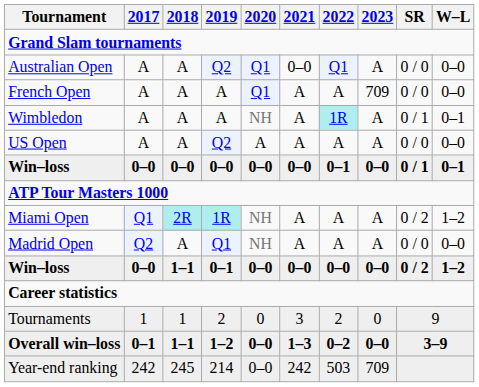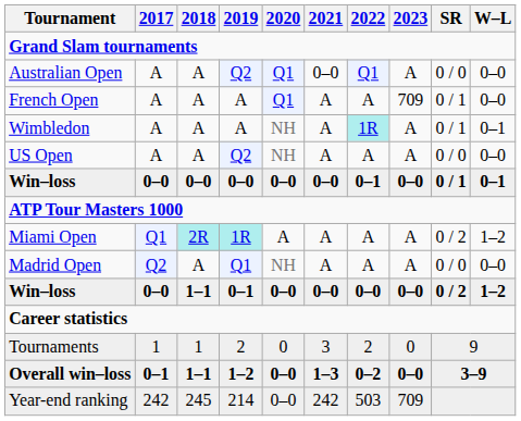French Open | SR: 0 / 0 -> 0 / 1
US Open | 2020: A -> NH
Miami Open | 2020: NH -> A
